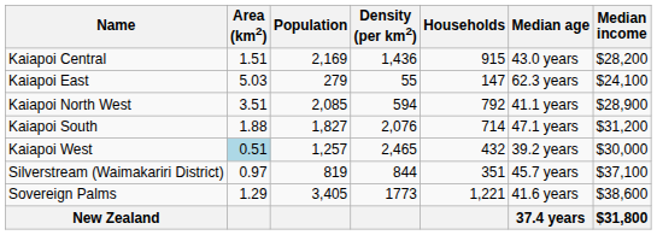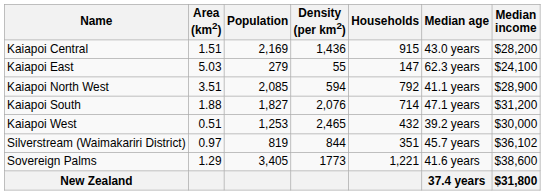Kaiapoi West | Area (km2): lightblue background -> no background
Kaiapoi West | Population: 1,257 -> 1,253
Silverstream (Waimakariri District) | Median income: $37,100 -> $36,102
